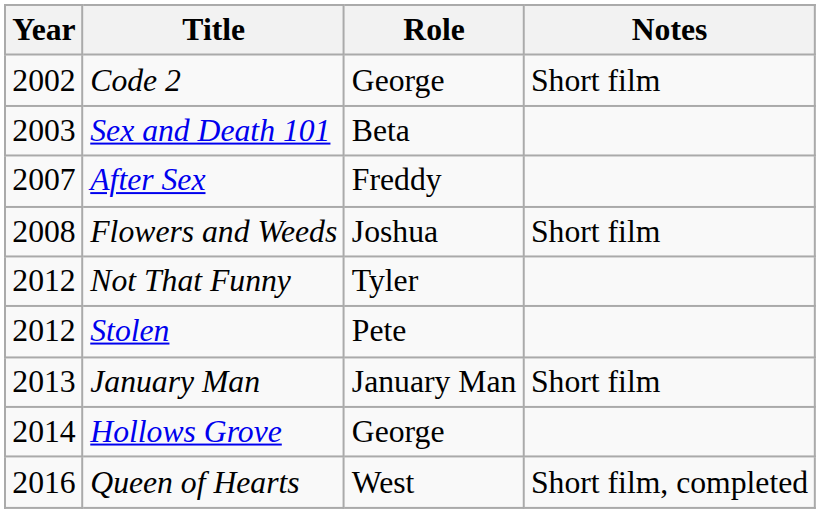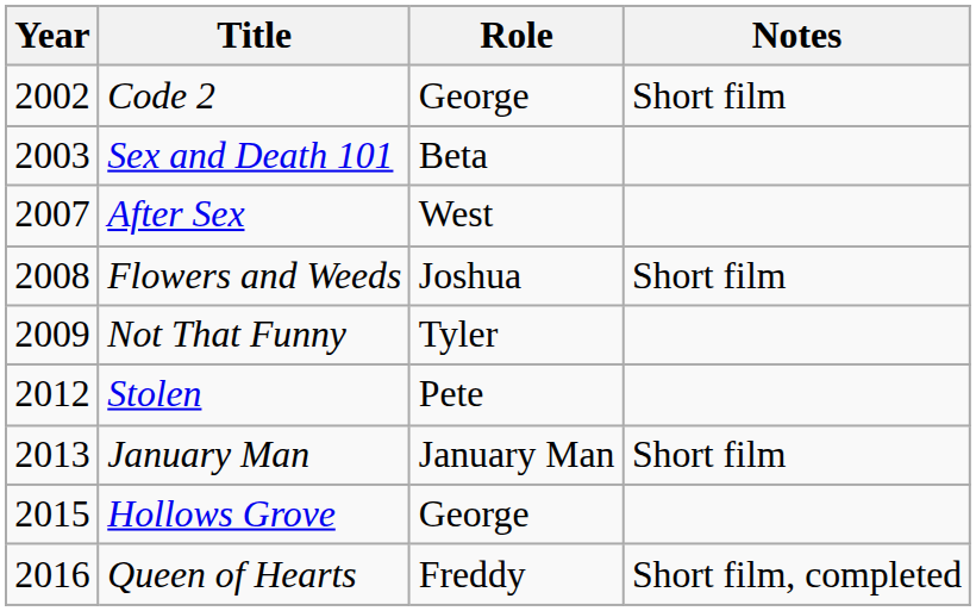After Sex | Role: Freddy -> West
Not That Funny | Year: 2012 -> 2009
Hollows Grove | Year: 2014 -> 2015
Queen of Hearts | Role: West -> Freddy
